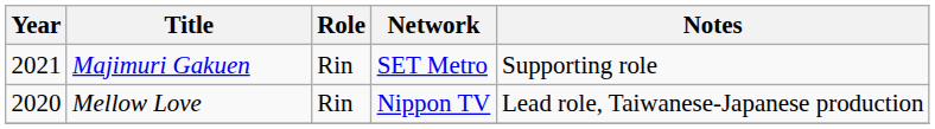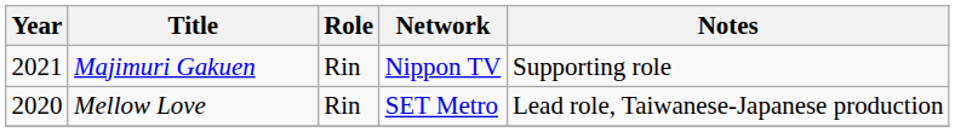Majimuri Gakuen | Network: SET Metro -> Nippon TV
Mellow Love | Network: Nippon TV -> SET Metro
